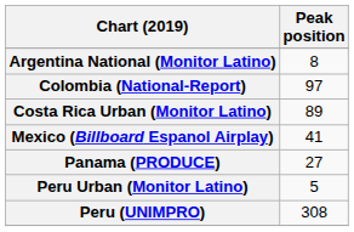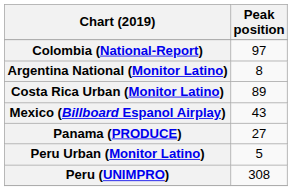rows swapped: Argentina National (Monitor Latino) <-> Colombia (National-Report)
Mexico (Billboard Espanol Airplay) | Peak position: 41 -> 43
